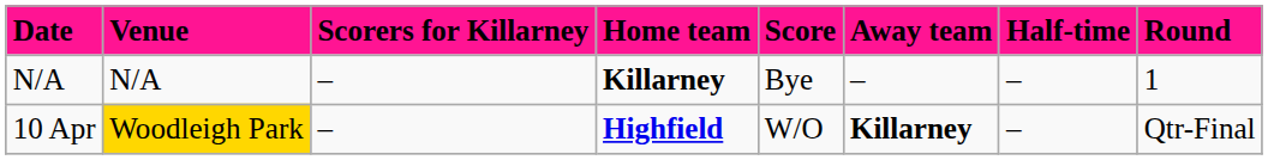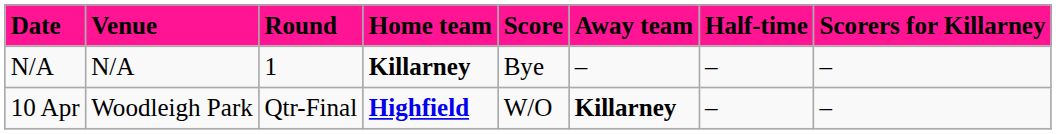columns swapped: Round <-> Scorers for Killarney
10 Apr | Venue: gold background -> no background
